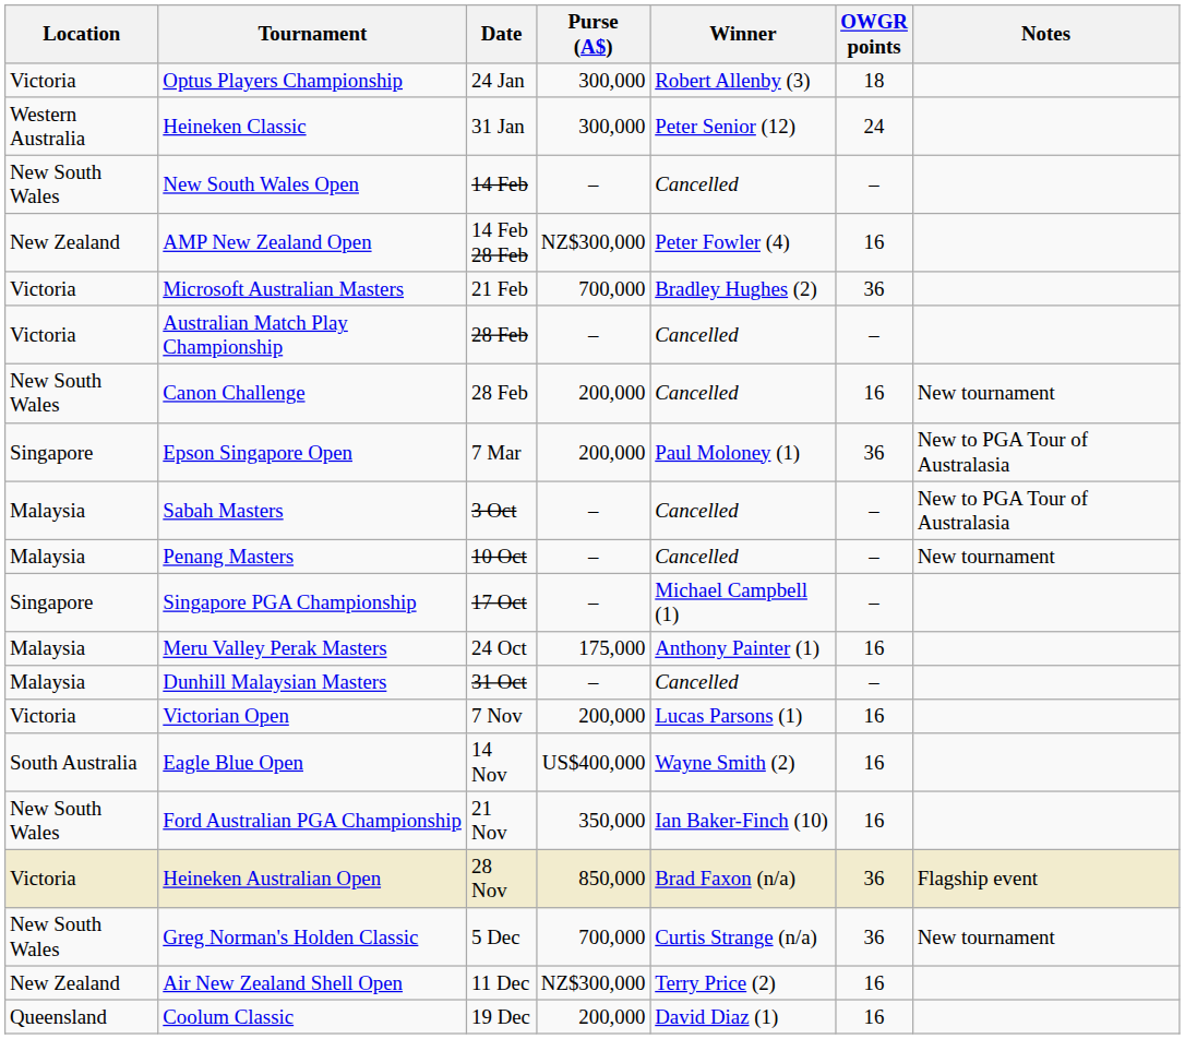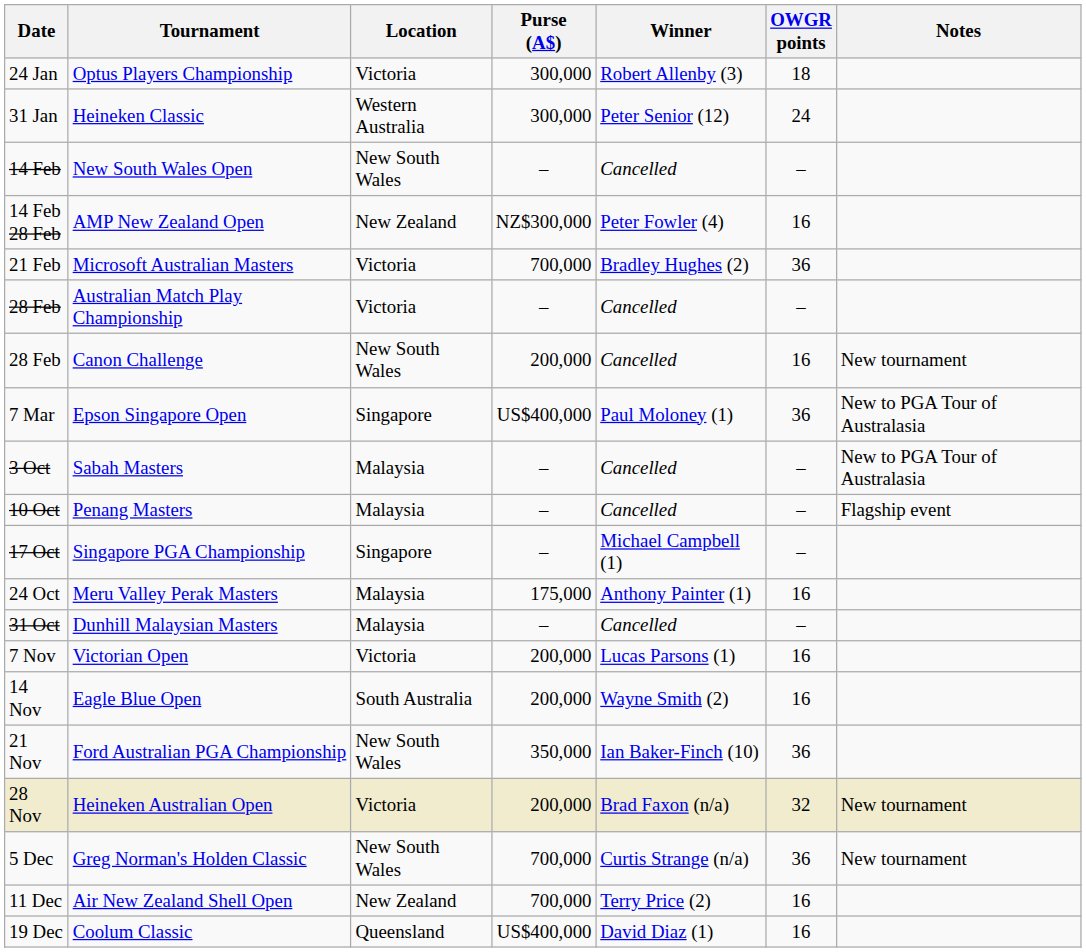columns swapped: Date <-> Location
Epson Singapore Open | Purse (A$): 200,000 -> US$400,000
Penang Masters | Notes: New tournament -> Flagship event
Eagle Blue Open | Purse (A$): US$400,000 -> 200,000
Ford Australian PGA Championship | OWGR points: 16 -> 36
Heineken Australian Open | Purse (A$): 850,000 -> 200,000
Heineken Australian Open | OWGR points: 36 -> 32
Heineken Australian Open | Notes: Flagship event -> New tournament
Air New Zealand Shell Open | Purse (A$): NZ$300,000 -> 700,000
Coolum Classic | Purse (A$): 200,000 -> US$400,000
